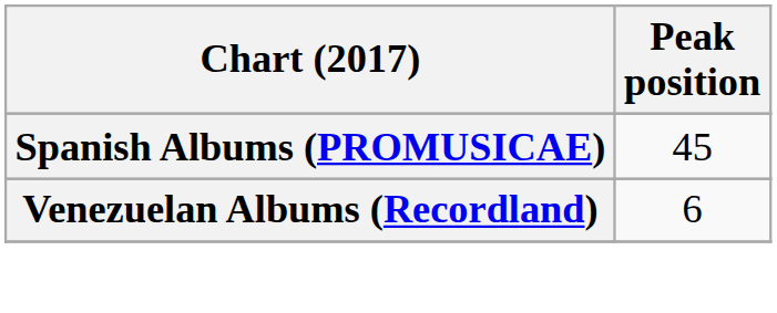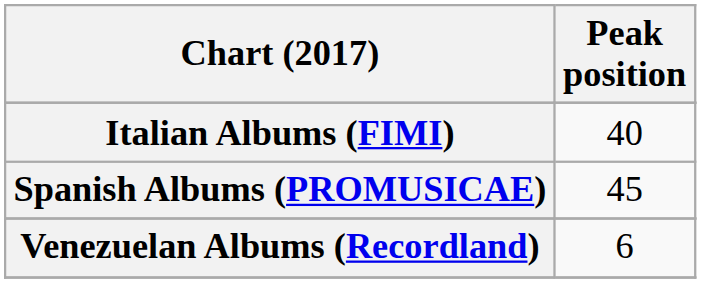+ row: Italian Albums (FIMI) | 40
